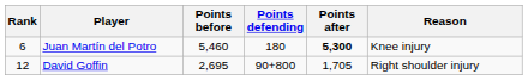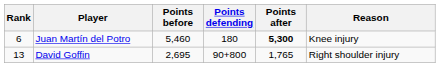David Goffin | Rank: 12 -> 13
David Goffin | Points after: 1,705 -> 1,765
